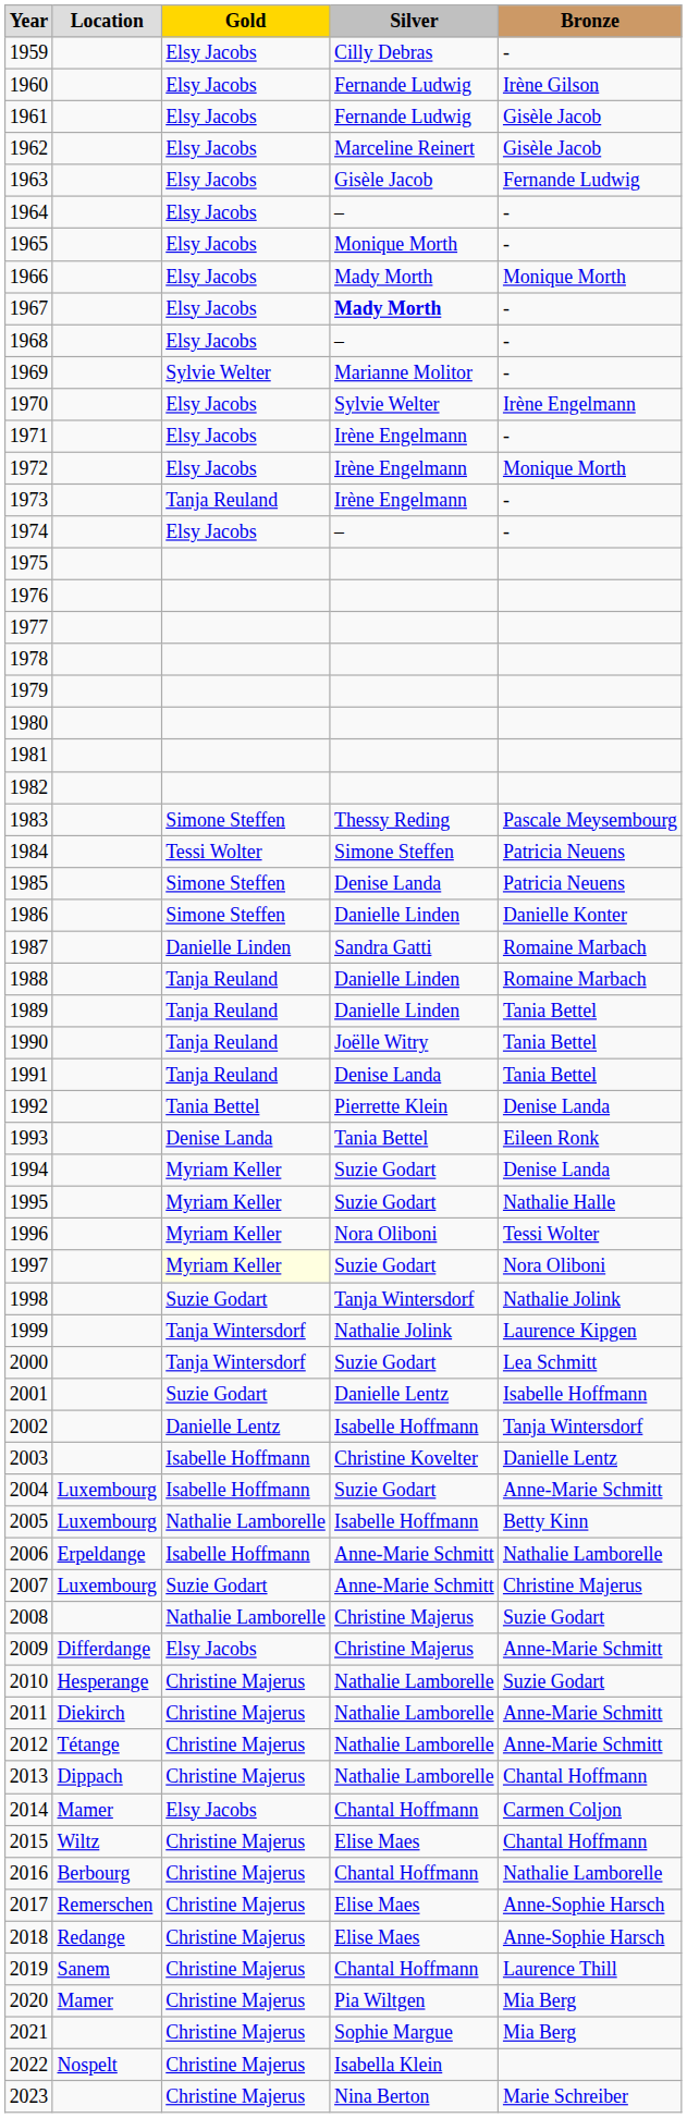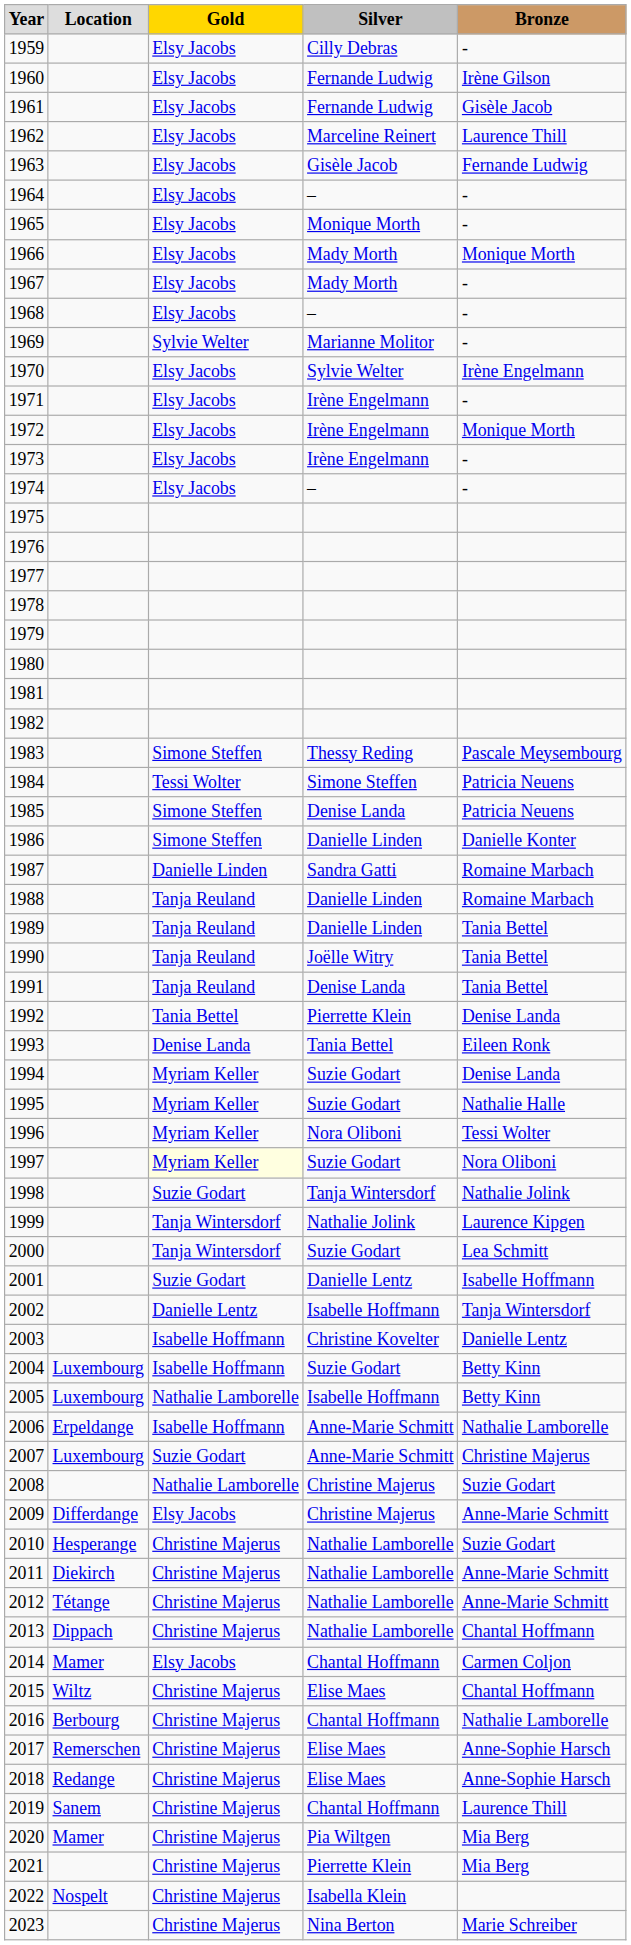1962 | column 5: Gisèle Jacob -> Laurence Thill
1967 | column 4: bold -> normal
1973 | column 3: Tanja Reuland -> Elsy Jacobs
2004 | column 5: Anne-Marie Schmitt -> Betty Kinn
2021 | column 4: Sophie Margue -> Pierrette Klein
